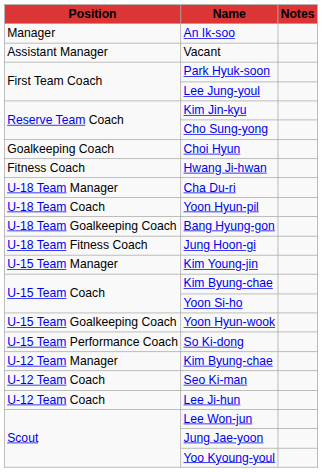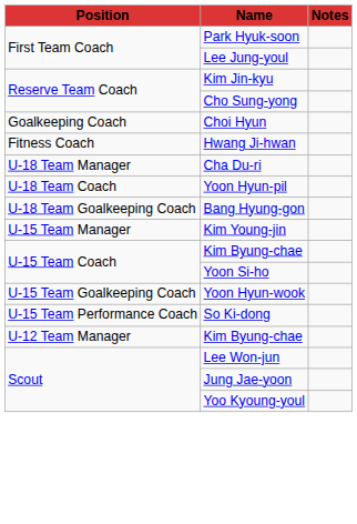- row: Manager | An Ik-soo
- row: Assistant Manager | Vacant
- row: U-18 Team Fitness Coach | Jung Hoon-gi
- row: U-12 Team Coach | Seo Ki-man
- row: U-12 Team Coach | Lee Ji-hun
